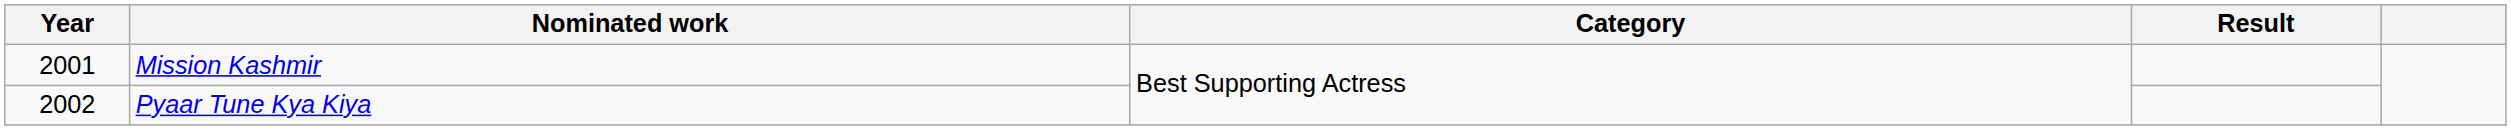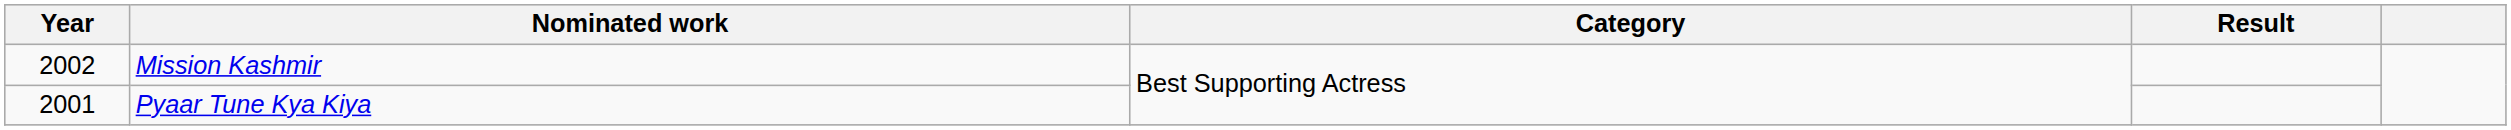Mission Kashmir | Year: 2001 -> 2002
Pyaar Tune Kya Kiya | Year: 2002 -> 2001
